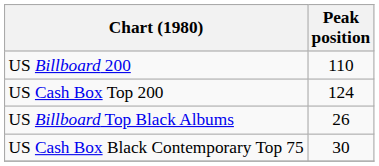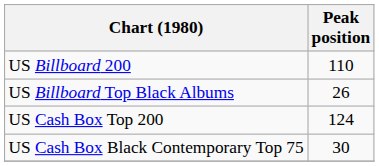rows swapped: US Billboard Top Black Albums <-> US Cash Box Top 200
